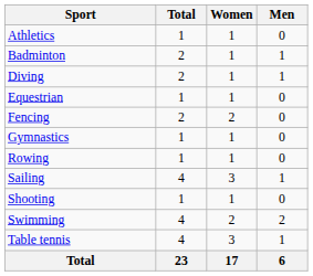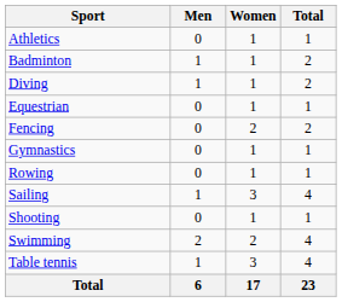columns swapped: Men <-> Total
